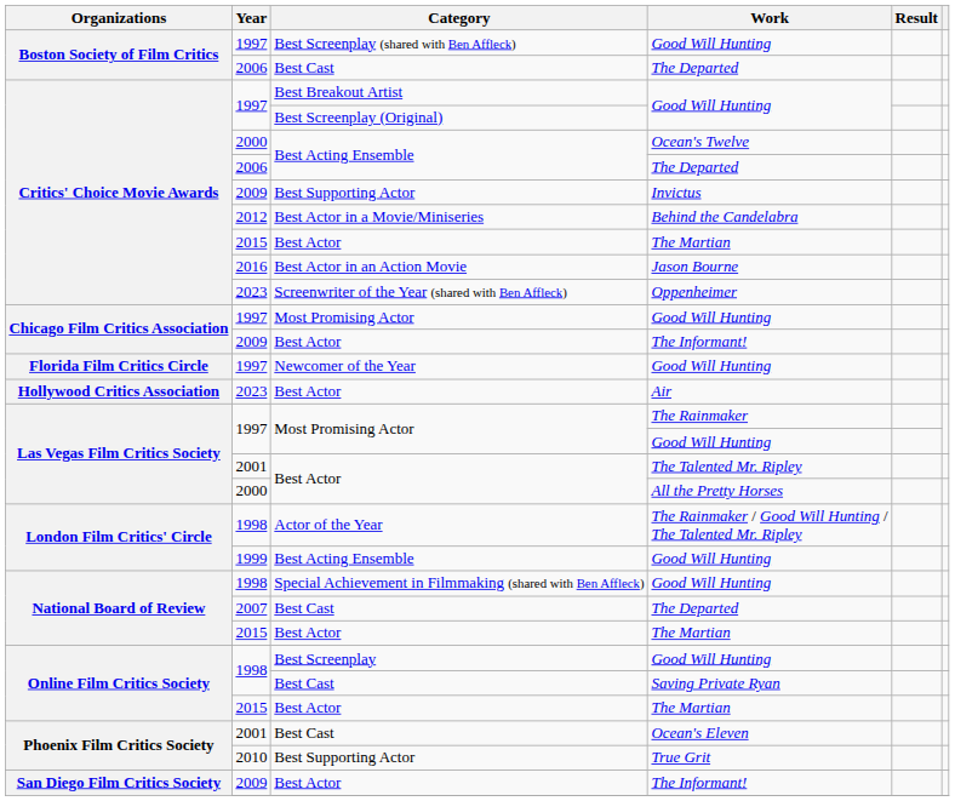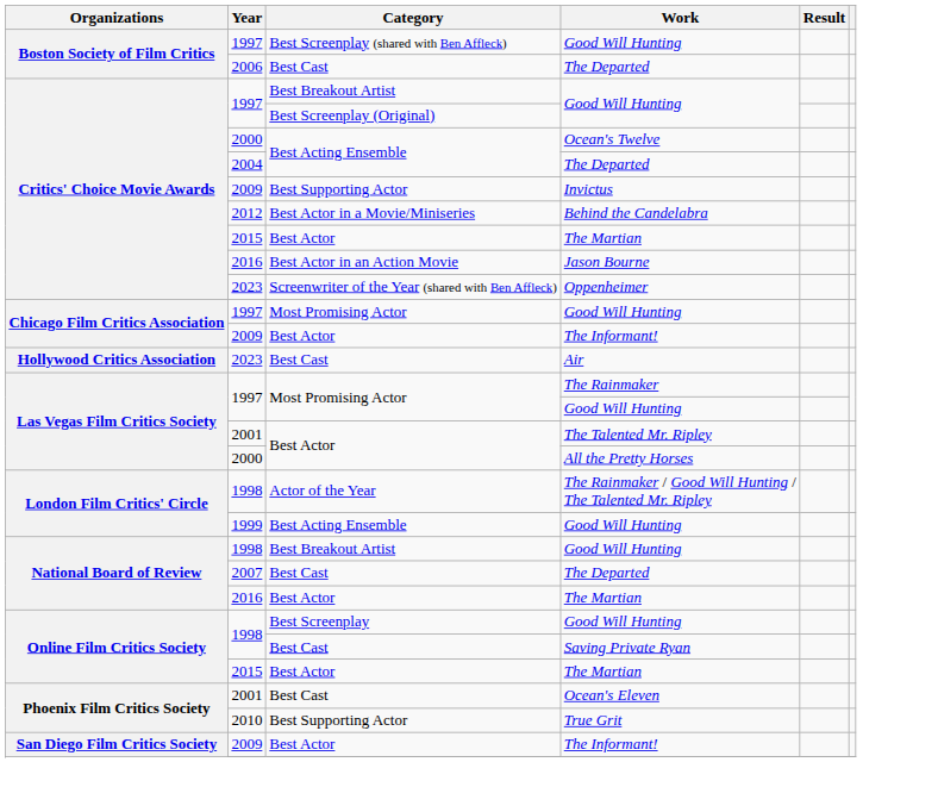Critics' Choice Movie Awards / The Departed | Year: 2006 -> 2004
- row: Florida Film Critics Circle | 1997 | Newcomer of the Year | Good Will Hunting
Air | Category: Best Actor -> Best Cast
National Board of Review / Good Will Hunting | Category: Special Achievement in Filmmaking (shared with Ben Affleck) -> Best Breakout Artist
National Board of Review / The Martian | Year: 2015 -> 2016
